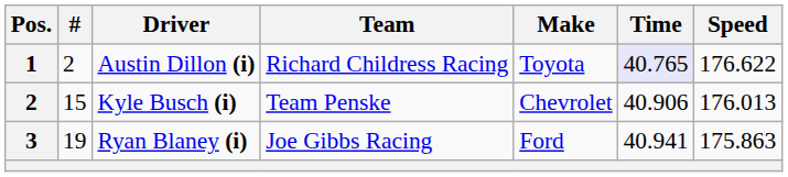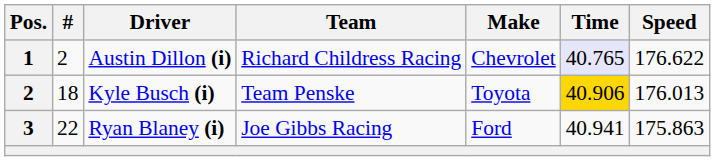Austin Dillon (i) | Make: Toyota -> Chevrolet
Kyle Busch (i) | #: 15 -> 18
Kyle Busch (i) | Make: Chevrolet -> Toyota
Kyle Busch (i) | Time: no background -> gold background
Ryan Blaney (i) | #: 19 -> 22
